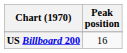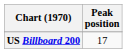US Billboard 200 | Peak position: 16 -> 17
